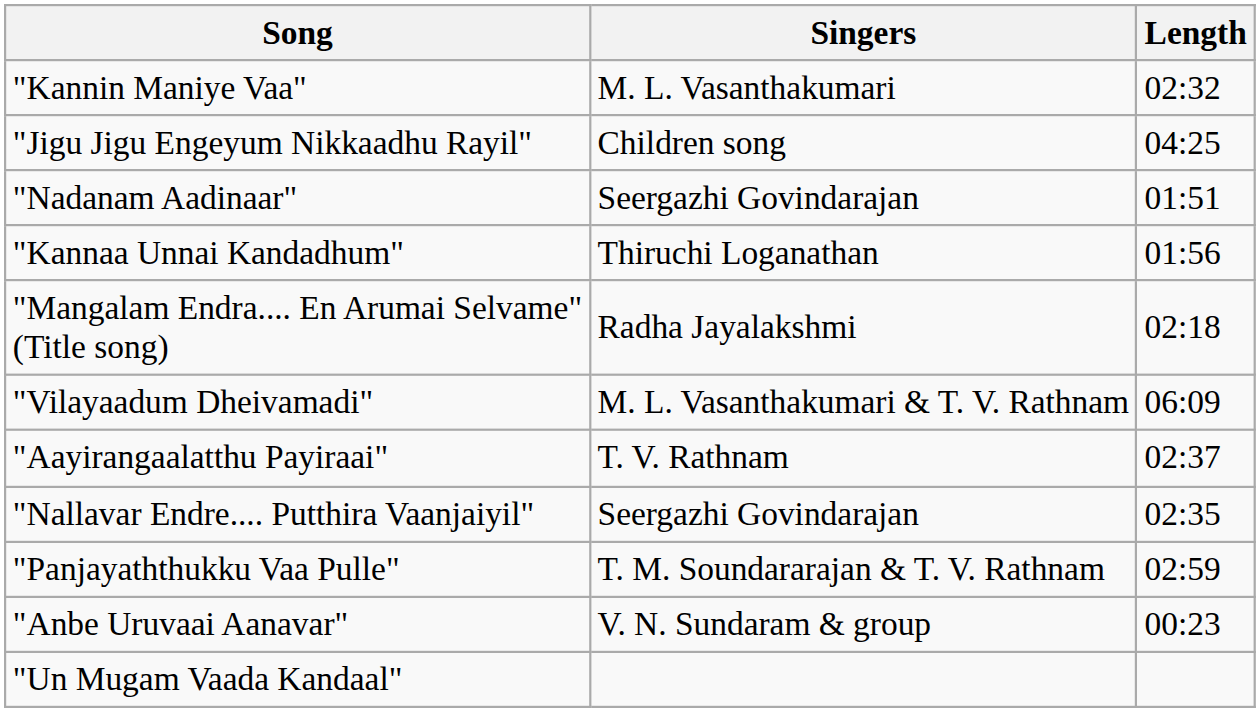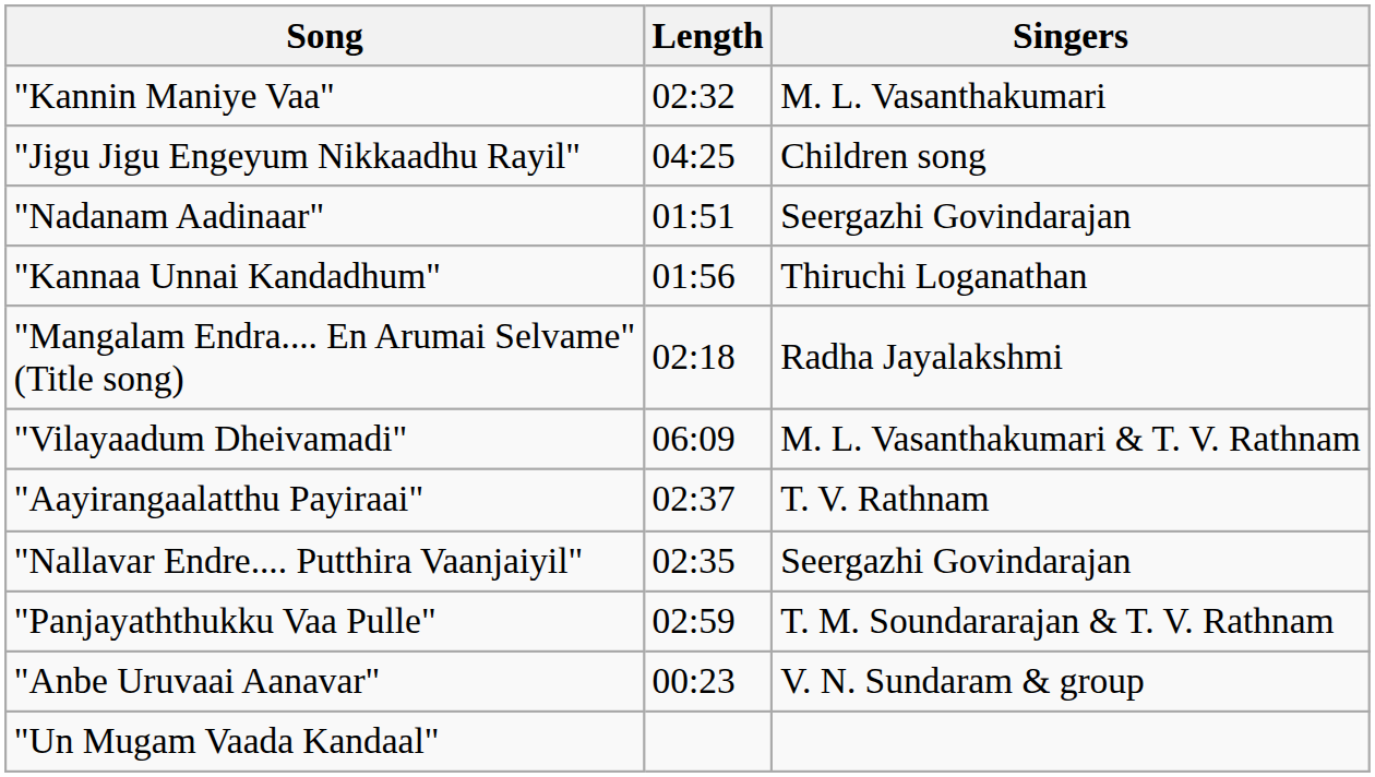columns swapped: Singers <-> Length
